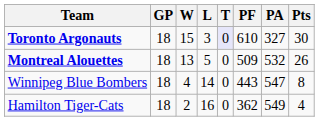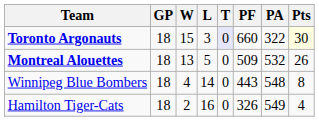Toronto Argonauts | PF: 610 -> 660
Toronto Argonauts | PA: 327 -> 322
Toronto Argonauts | Pts: no background -> lightyellow background
Winnipeg Blue Bombers | PA: 547 -> 548
Hamilton Tiger-Cats | PF: 362 -> 326
